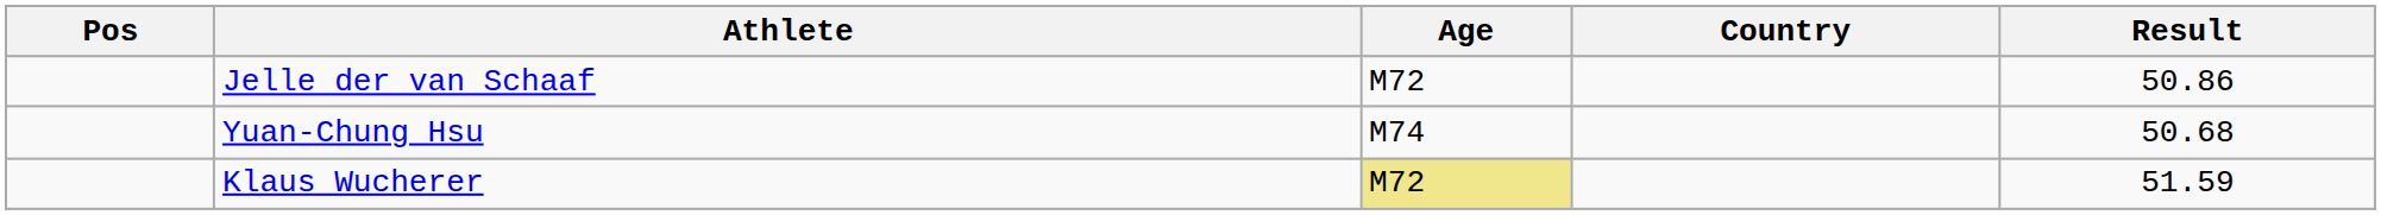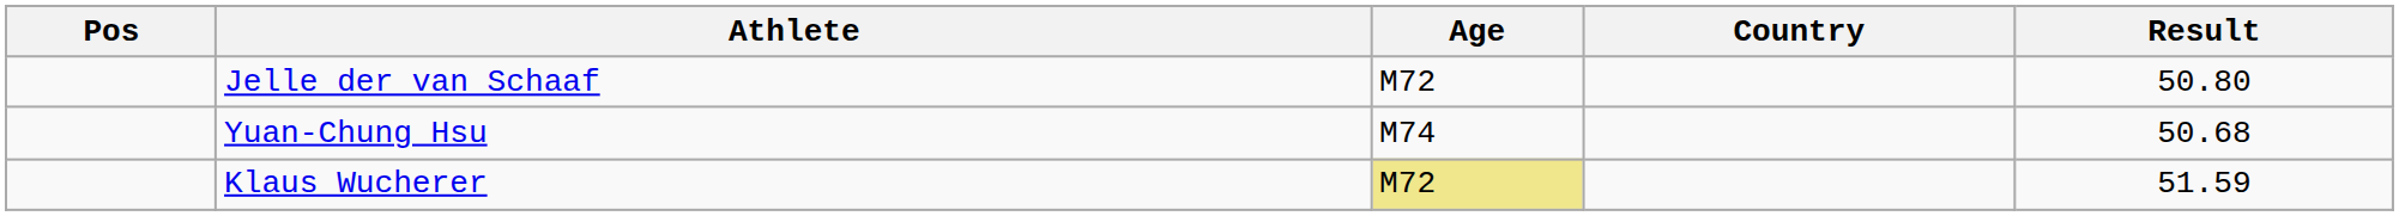Jelle der van Schaaf | Result: 50.86 -> 50.80
